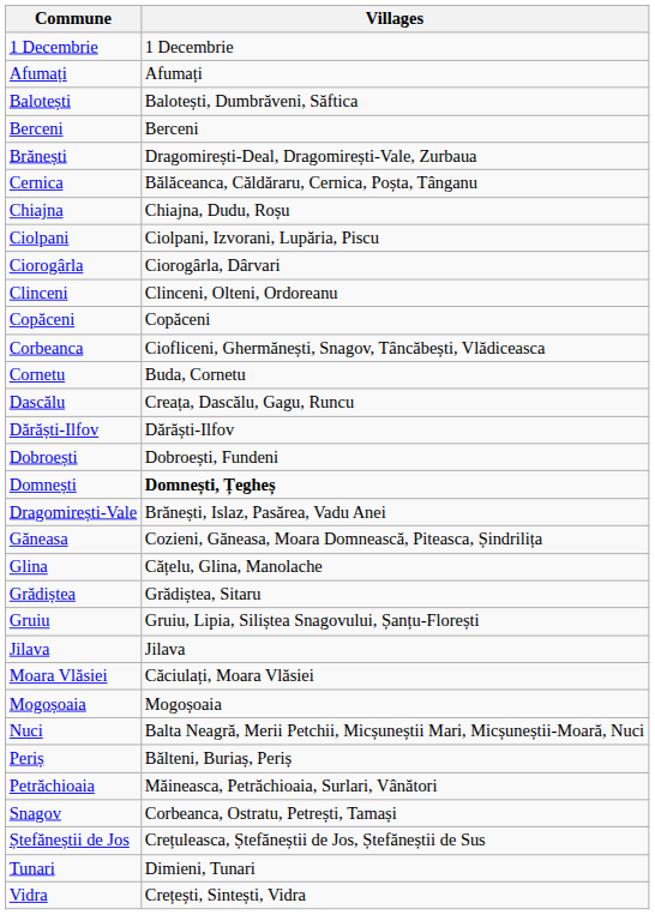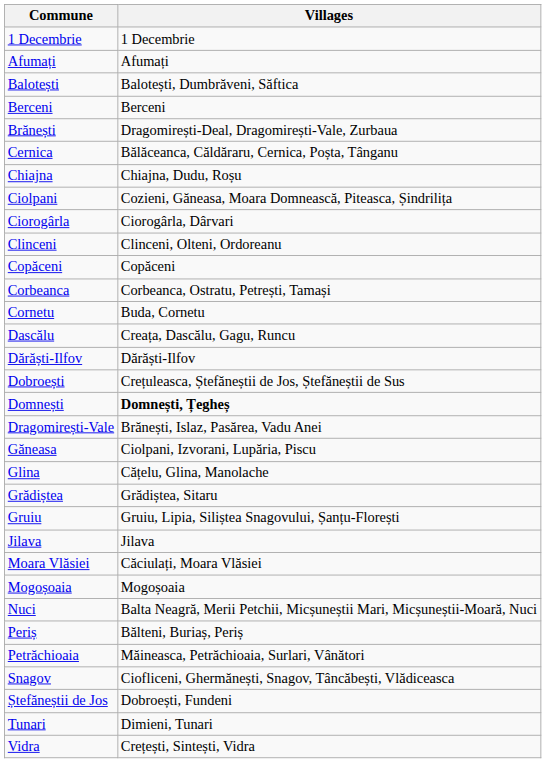Ciolpani | column 2: Ciolpani, Izvorani, Lupăria, Piscu -> Cozieni, Găneasa, Moara Domnească, Piteasca, Șindrilița
Corbeanca | column 2: Ciofliceni, Ghermănești, Snagov, Tâncăbești, Vlădiceasca -> Corbeanca, Ostratu, Petrești, Tamași
Dobroești | column 2: Dobroești, Fundeni -> Crețuleasca, Ștefăneștii de Jos, Ștefăneștii de Sus
Găneasa | column 2: Cozieni, Găneasa, Moara Domnească, Piteasca, Șindrilița -> Ciolpani, Izvorani, Lupăria, Piscu
Snagov | column 2: Corbeanca, Ostratu, Petrești, Tamași -> Ciofliceni, Ghermănești, Snagov, Tâncăbești, Vlădiceasca
Ștefăneștii de Jos | column 2: Crețuleasca, Ștefăneștii de Jos, Ștefăneștii de Sus -> Dobroești, Fundeni
